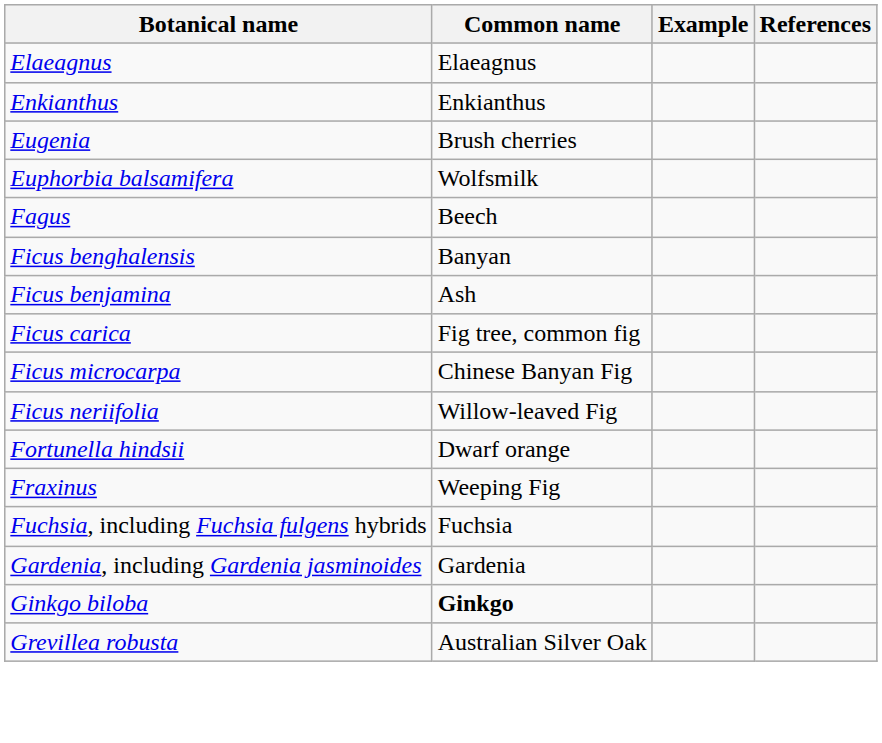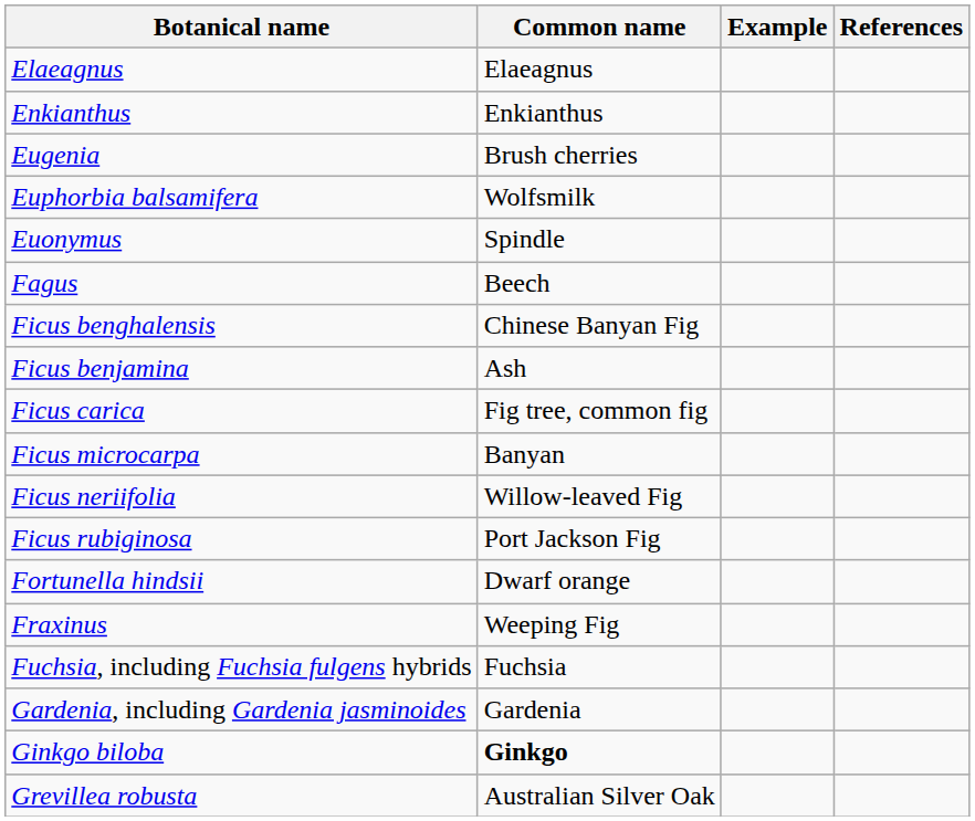+ row: Euonymus | Spindle
Ficus benghalensis | Common name: Banyan -> Chinese Banyan Fig
Ficus microcarpa | Common name: Chinese Banyan Fig -> Banyan
+ row: Ficus rubiginosa | Port Jackson Fig
